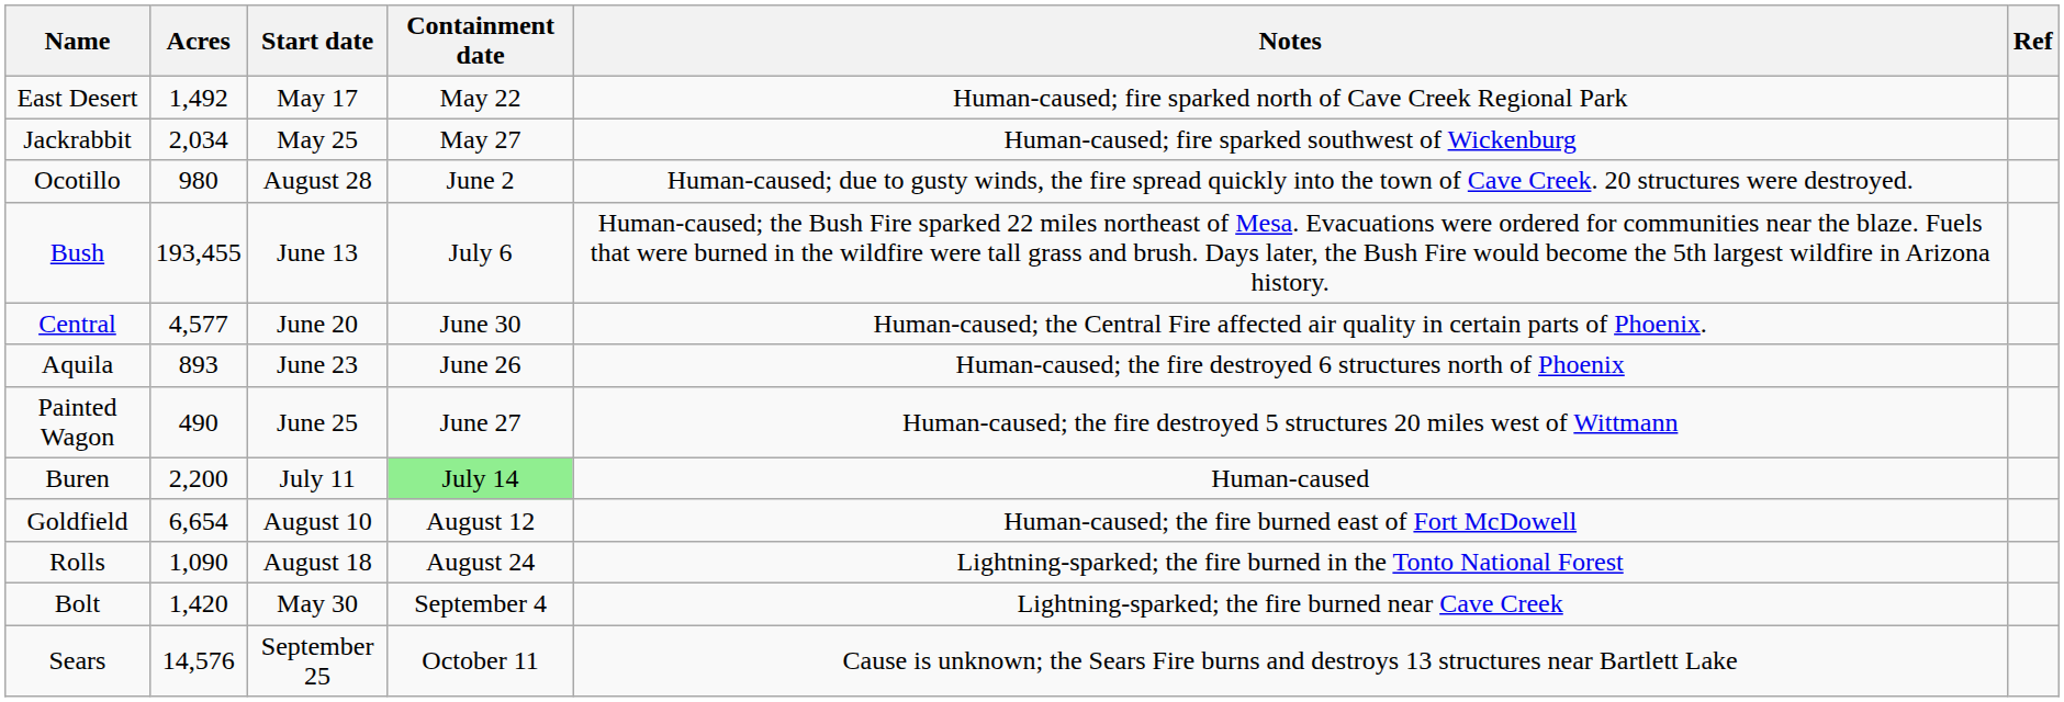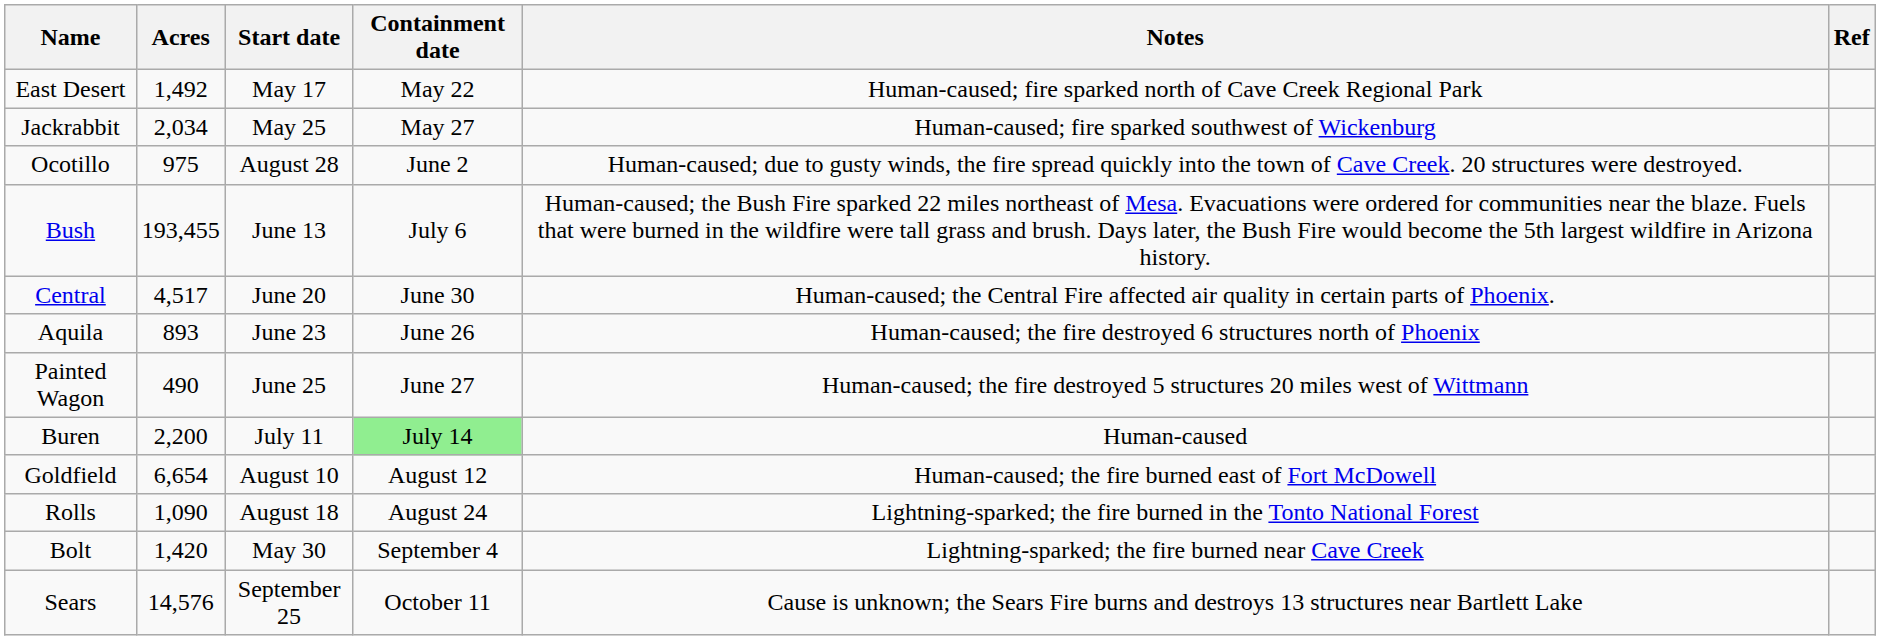Ocotillo | Acres: 980 -> 975
Central | Acres: 4,577 -> 4,517
